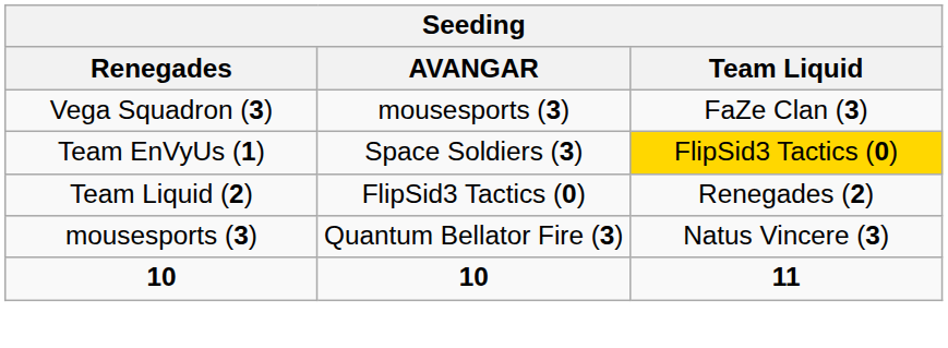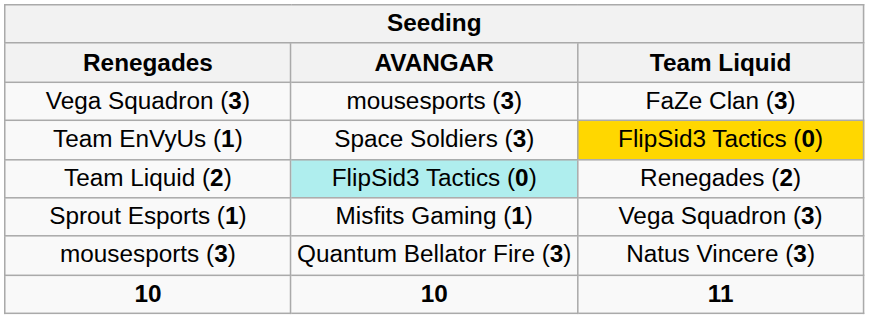Team Liquid (2) | AVANGAR: no background -> paleturquoise background
+ row: Sprout Esports (1) | Misfits Gaming (1) | Vega Squadron (3)
